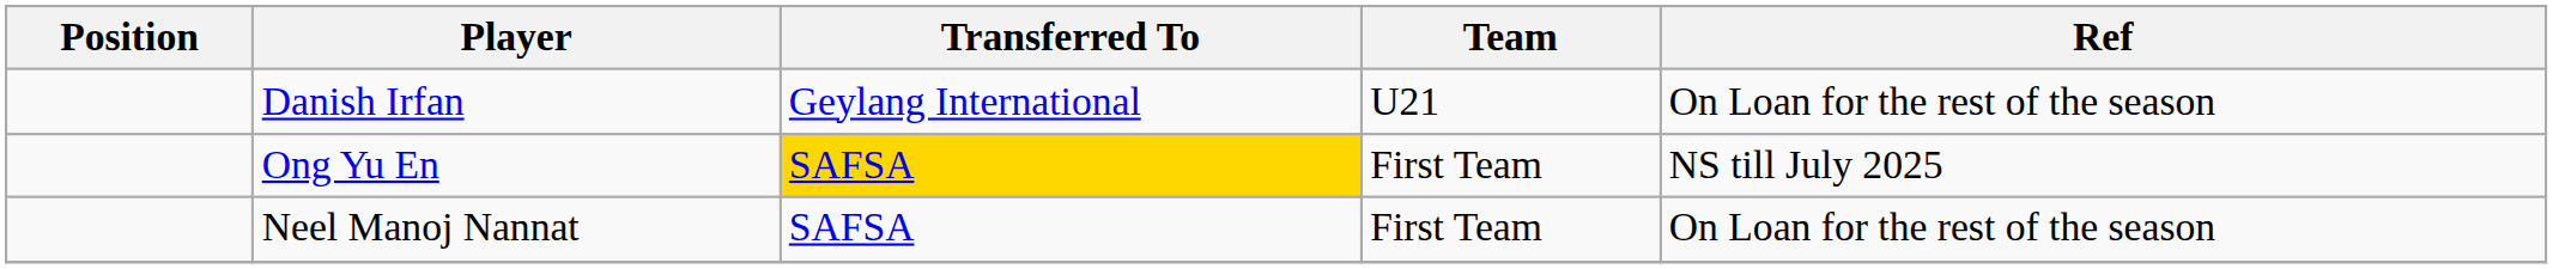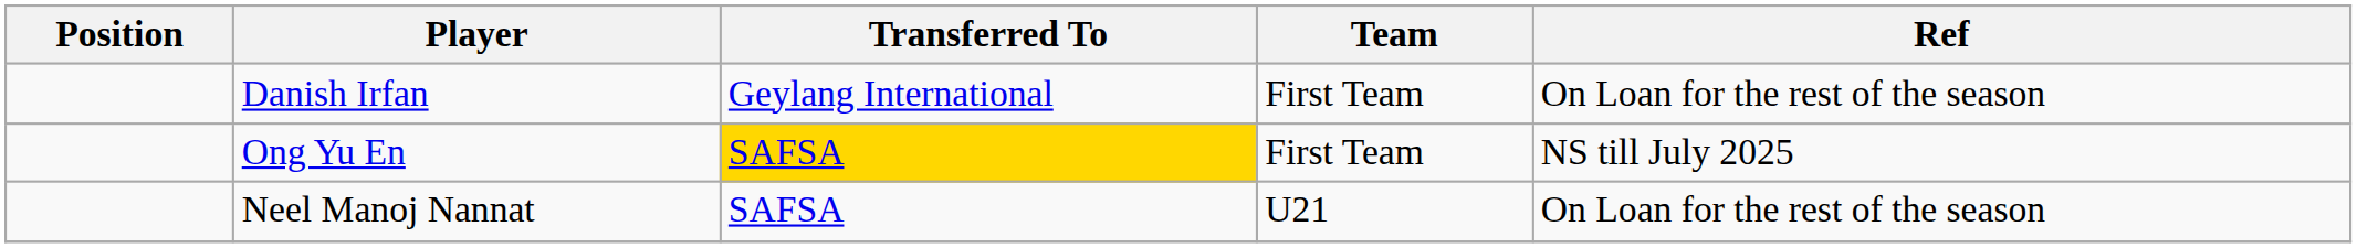Danish Irfan | Team: U21 -> First Team
Neel Manoj Nannat | Team: First Team -> U21
